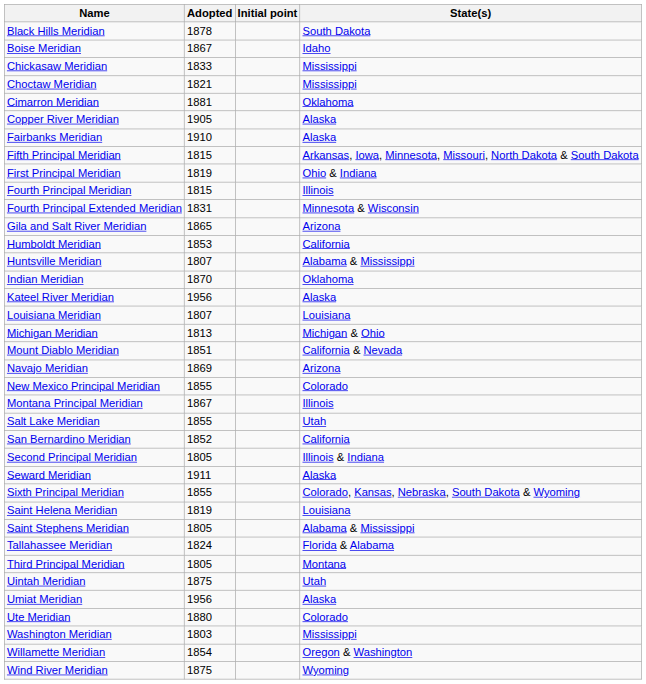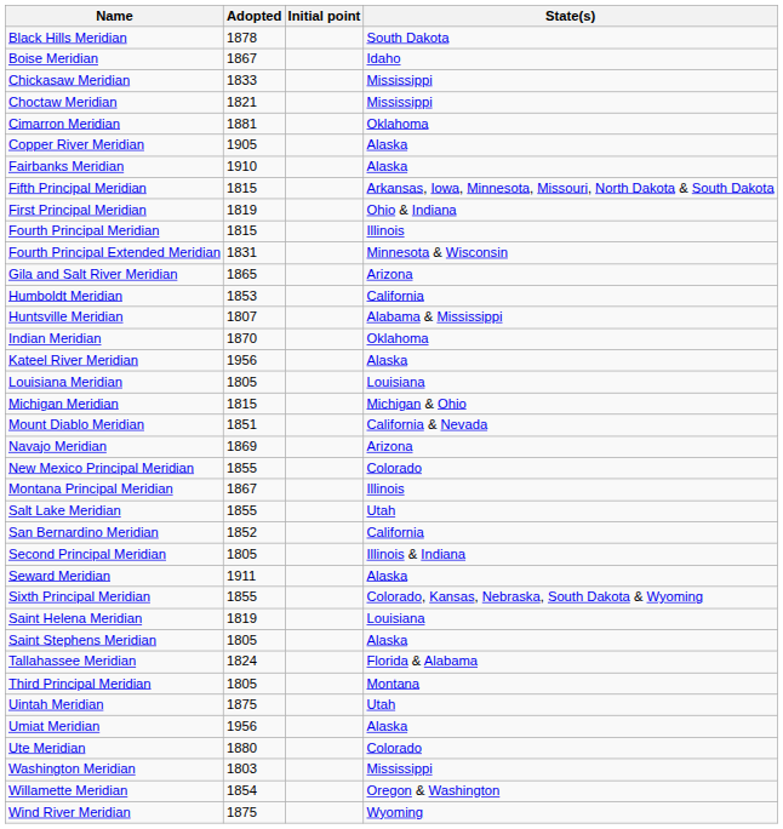Louisiana Meridian | Adopted: 1807 -> 1805
Michigan Meridian | Adopted: 1813 -> 1815
Saint Stephens Meridian | State(s): Alabama & Mississippi -> Alaska
